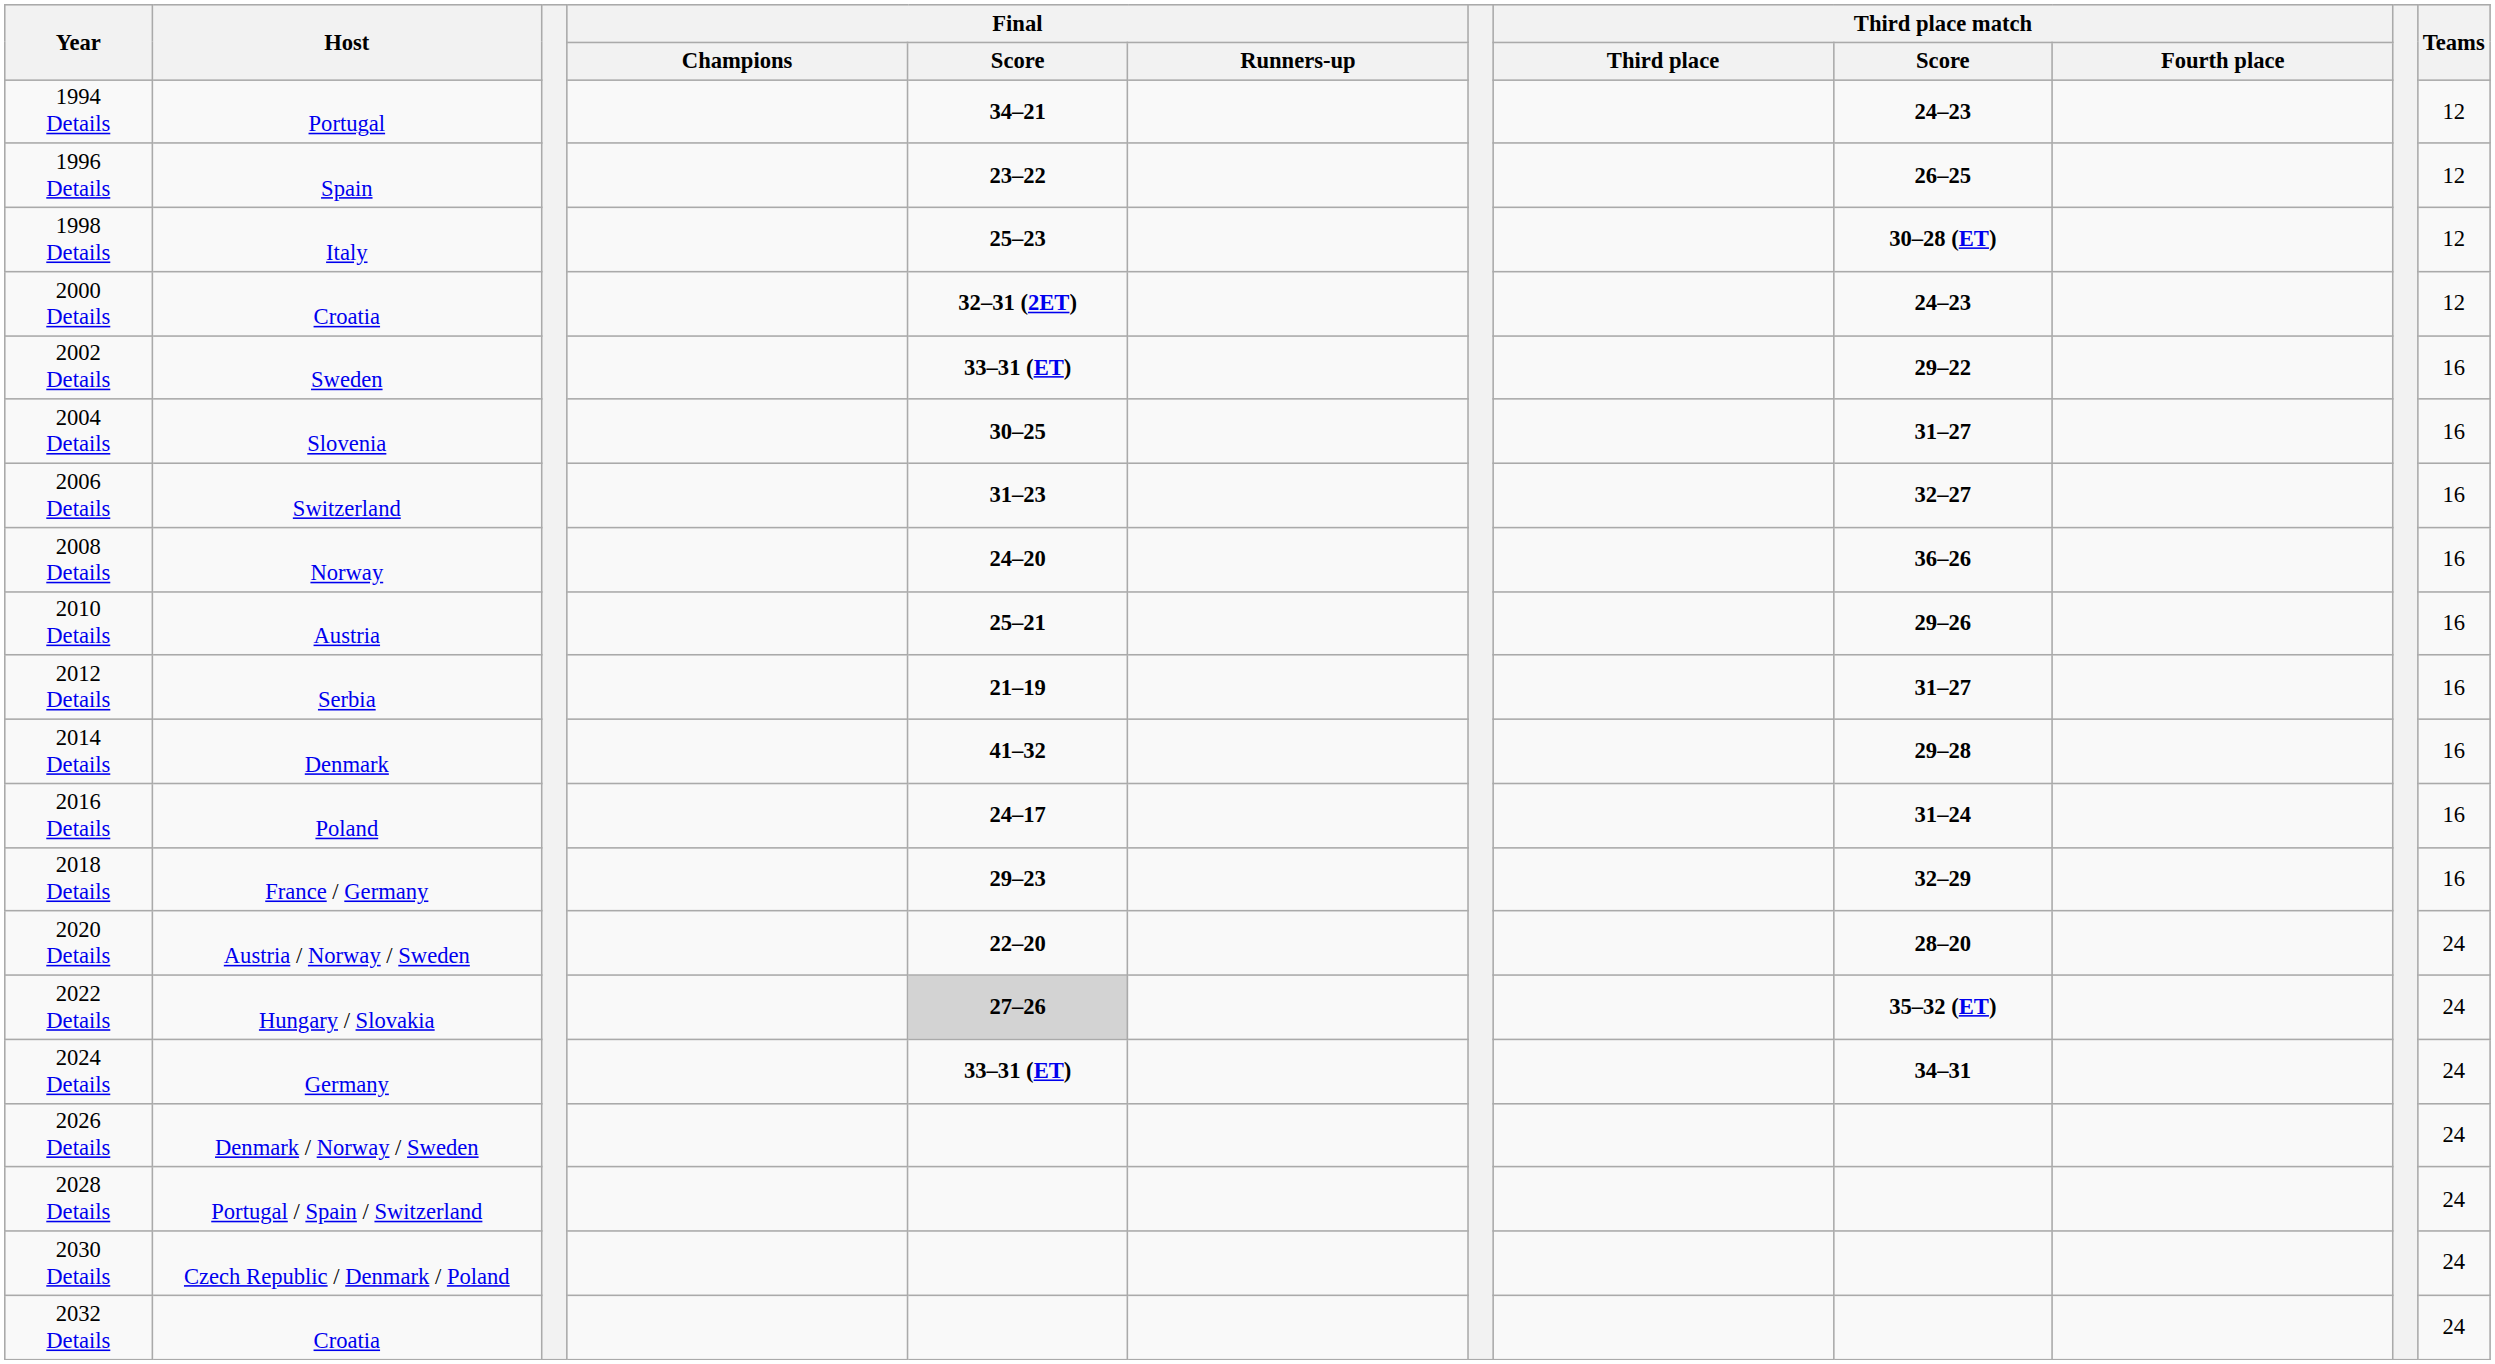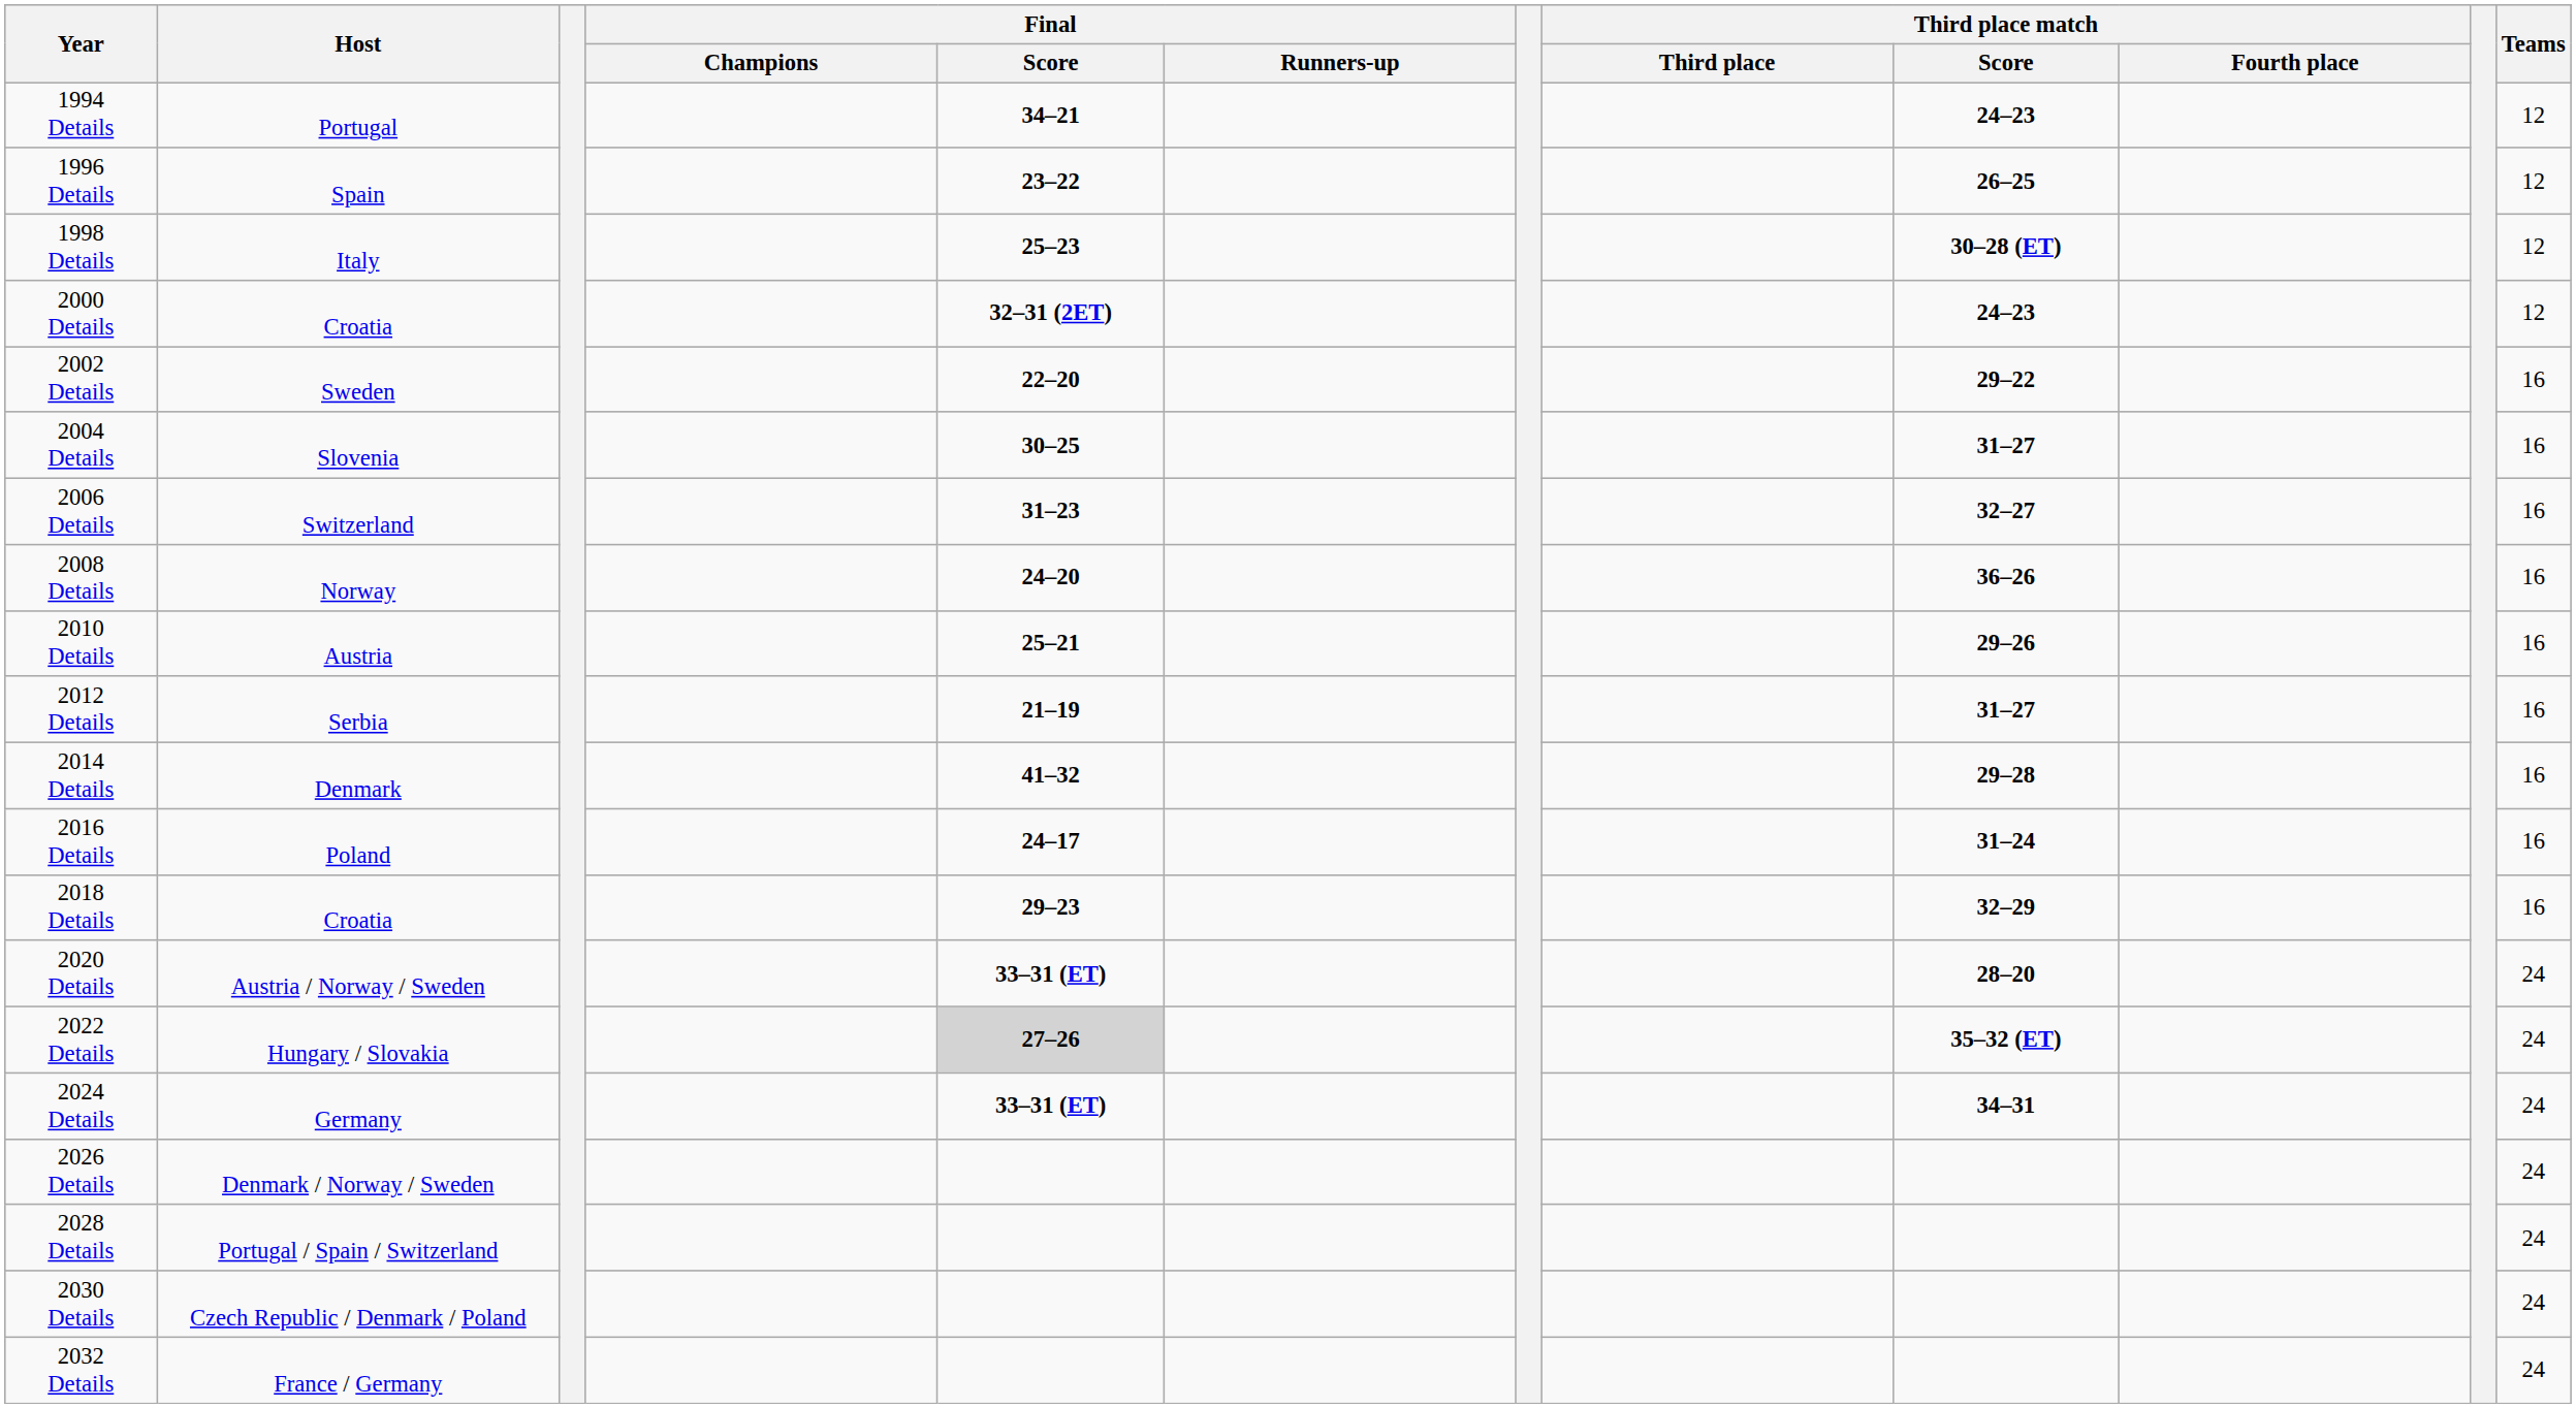2002 Details | Final / Score: 33–31 (ET) -> 22–20
2018 Details | Host: France / Germany -> Croatia
2020 Details | Final / Score: 22–20 -> 33–31 (ET)
2032 Details | Host: Croatia -> France / Germany
